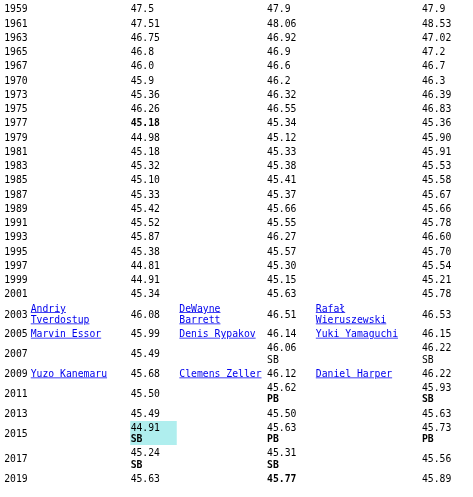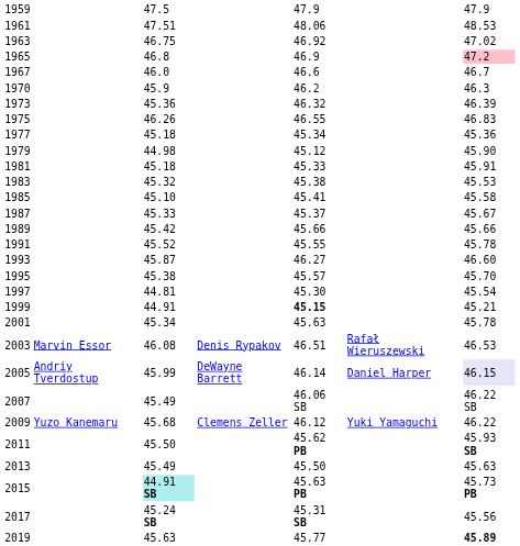1965 | column 7: no background -> pink background
1977 | column 3: bold -> normal
1999 | column 5: normal -> bold
2003 | column 2: Andriy Tverdostup -> Marvin Essor
2003 | column 4: DeWayne Barrett -> Denis Rypakov
2005 | column 2: Marvin Essor -> Andriy Tverdostup
2005 | column 4: Denis Rypakov -> DeWayne Barrett
2005 | column 6: Yuki Yamaguchi -> Daniel Harper
2005 | column 7: no background -> lavender background
2009 | column 6: Daniel Harper -> Yuki Yamaguchi
2019 | column 5: bold -> normal
2019 | column 7: normal -> bold
